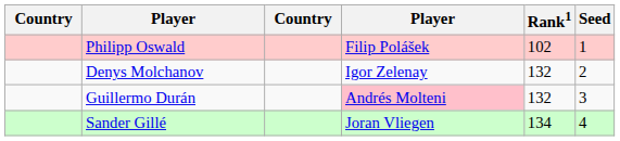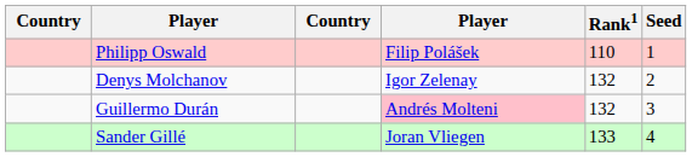Philipp Oswald | Rank1: 102 -> 110
Sander Gillé | Rank1: 134 -> 133
